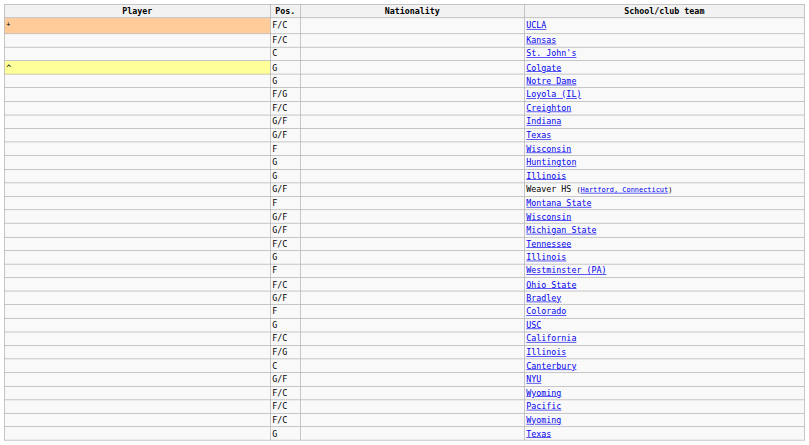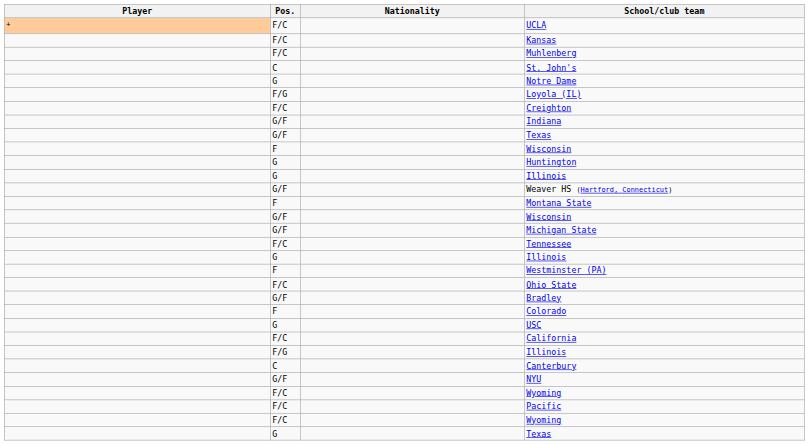+ row: F/C | Muhlenberg
- row: ^ | G | Colgate
